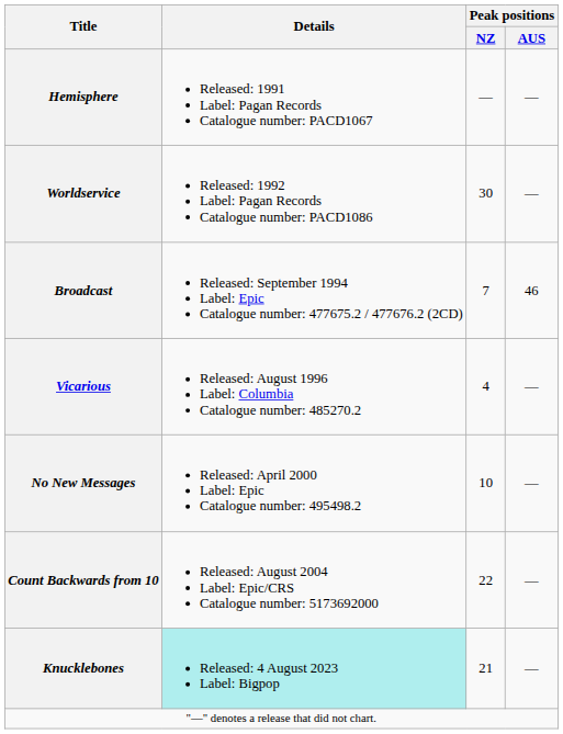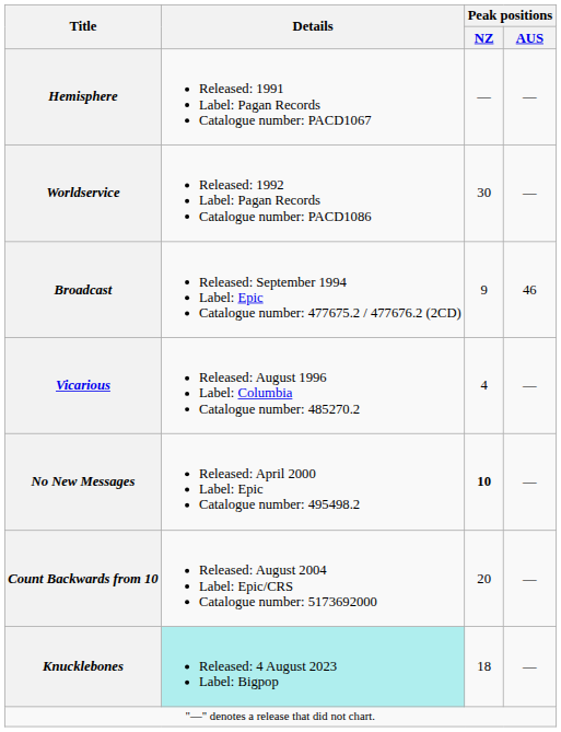Broadcast | Peak positions / NZ: 7 -> 9
No New Messages | Peak positions / NZ: normal -> bold
Count Backwards from 10 | Peak positions / NZ: 22 -> 20
Knucklebones | Peak positions / NZ: 21 -> 18
